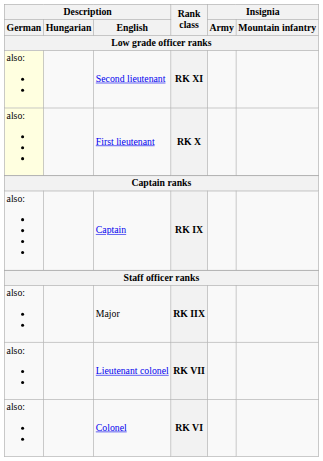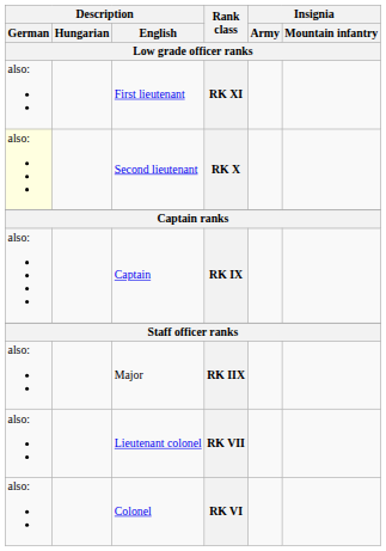RK XI | Description / German / Low grade officer ranks: lightyellow background -> no background
RK XI | Description / English / Low grade officer ranks: Second lieutenant -> First lieutenant
RK X | Description / English / Low grade officer ranks: First lieutenant -> Second lieutenant
